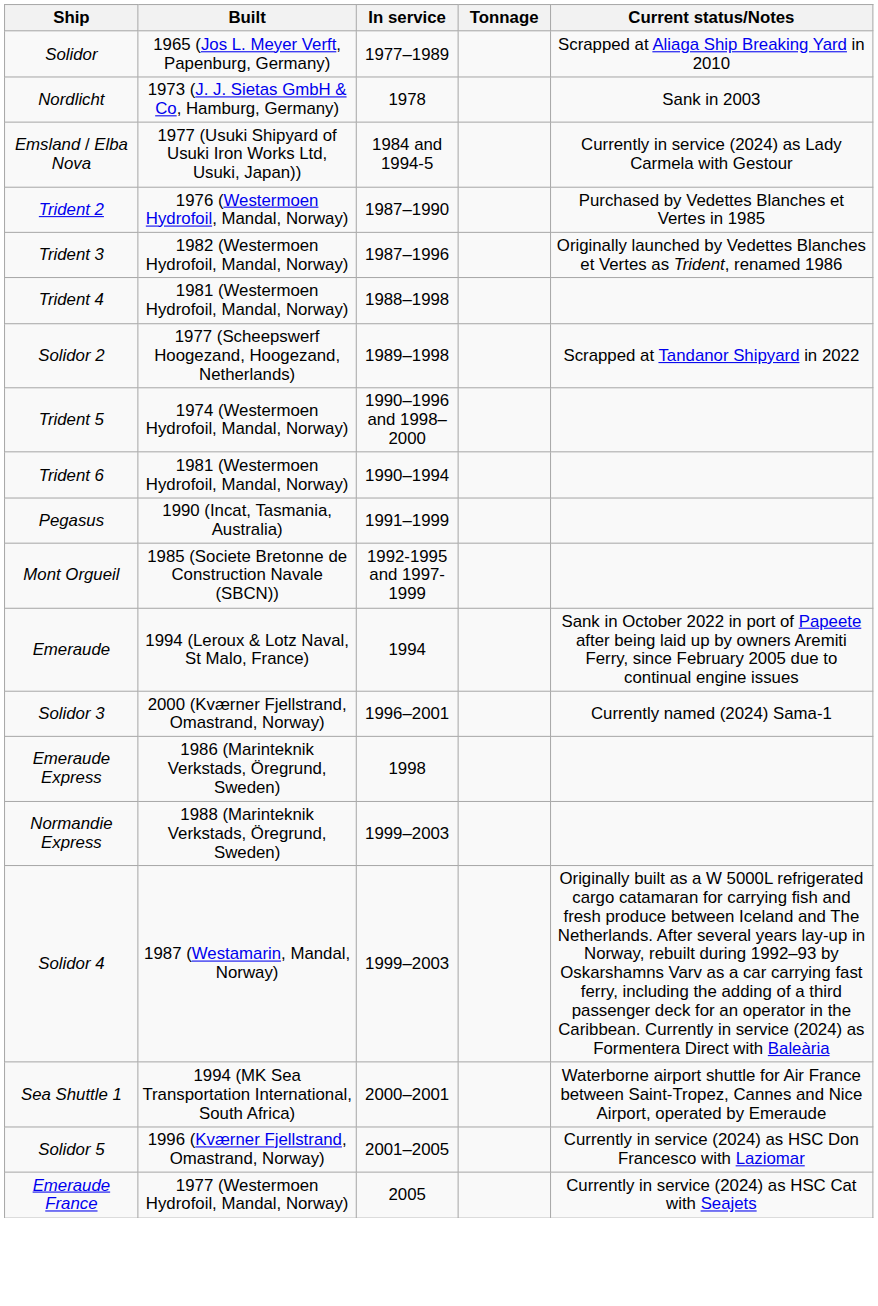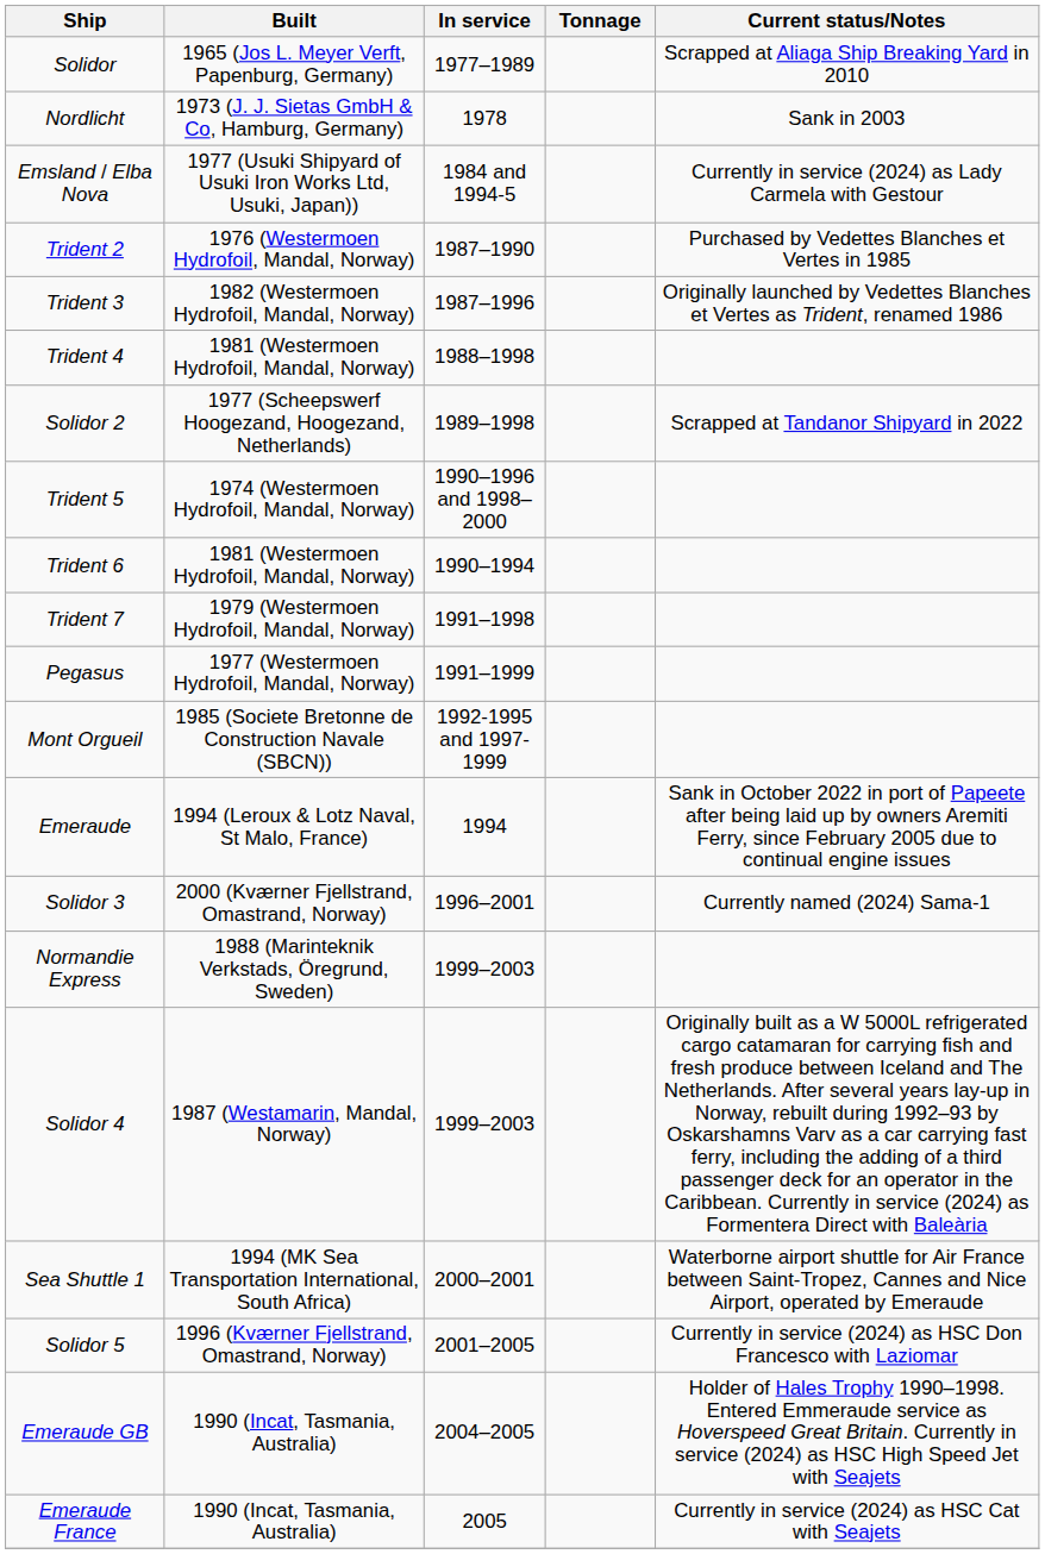+ row: Trident 7 | 1979 (Westermoen Hydrofoil, Mandal, Norway) | 1991–1998
Pegasus | Built: 1990 (Incat, Tasmania, Australia) -> 1977 (Westermoen Hydrofoil, Mandal, Norway)
- row: Emeraude Express | 1986 (Marinteknik Verkstads, Öregrund, Sweden) | 1998
+ row: Emeraude GB | 1990 (Incat, Tasmania, Australia) | 2004–2005 | Holder of Hales Trophy 1990–1998. Entered Emmeraude service as Hoverspeed Great Britain. Currently in service (2024) as HSC High Speed Jet with Seajets
Emeraude France | Built: 1977 (Westermoen Hydrofoil, Mandal, Norway) -> 1990 (Incat, Tasmania, Australia)
